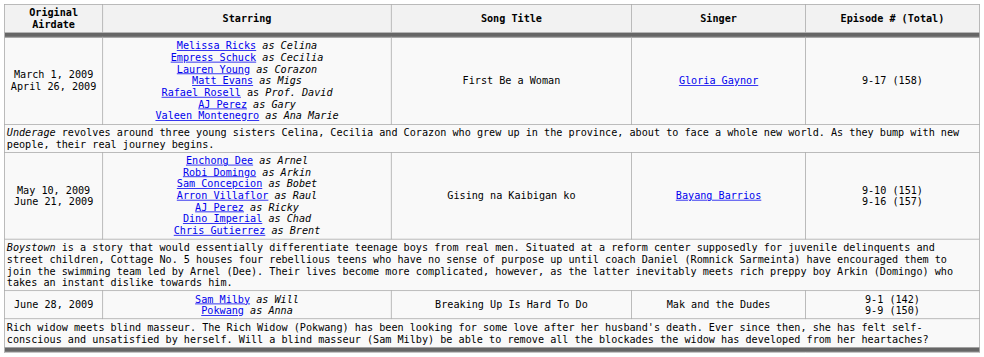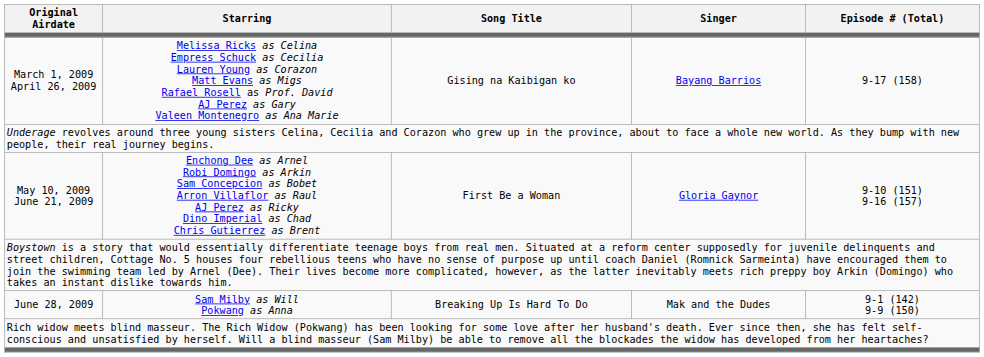March 1, 2009 April 26, 2009 | Song Title: First Be a Woman -> Gising na Kaibigan ko
March 1, 2009 April 26, 2009 | Singer: Gloria Gaynor -> Bayang Barrios
May 10, 2009 June 21, 2009 | Song Title: Gising na Kaibigan ko -> First Be a Woman
May 10, 2009 June 21, 2009 | Singer: Bayang Barrios -> Gloria Gaynor
